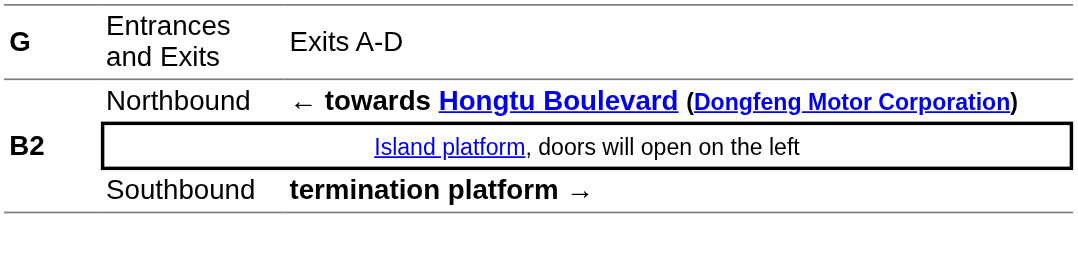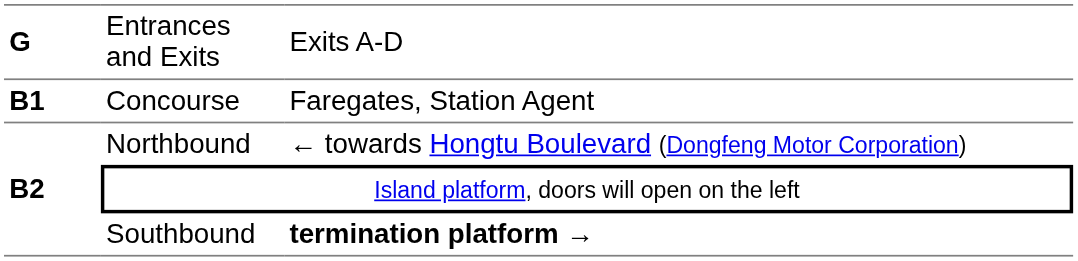+ row: B1 | Concourse | Faregates, Station Agent
Northbound | column 3: bold -> normal
